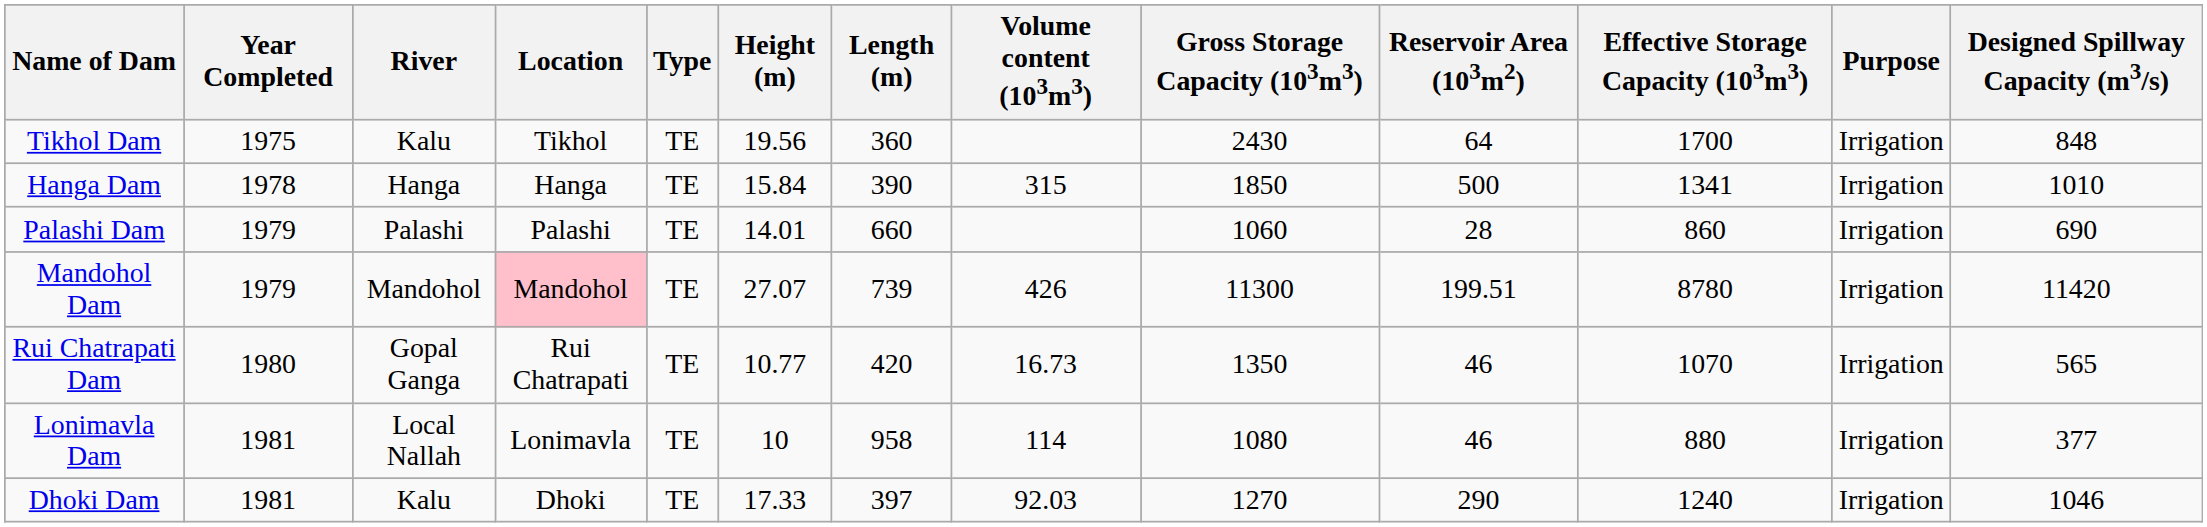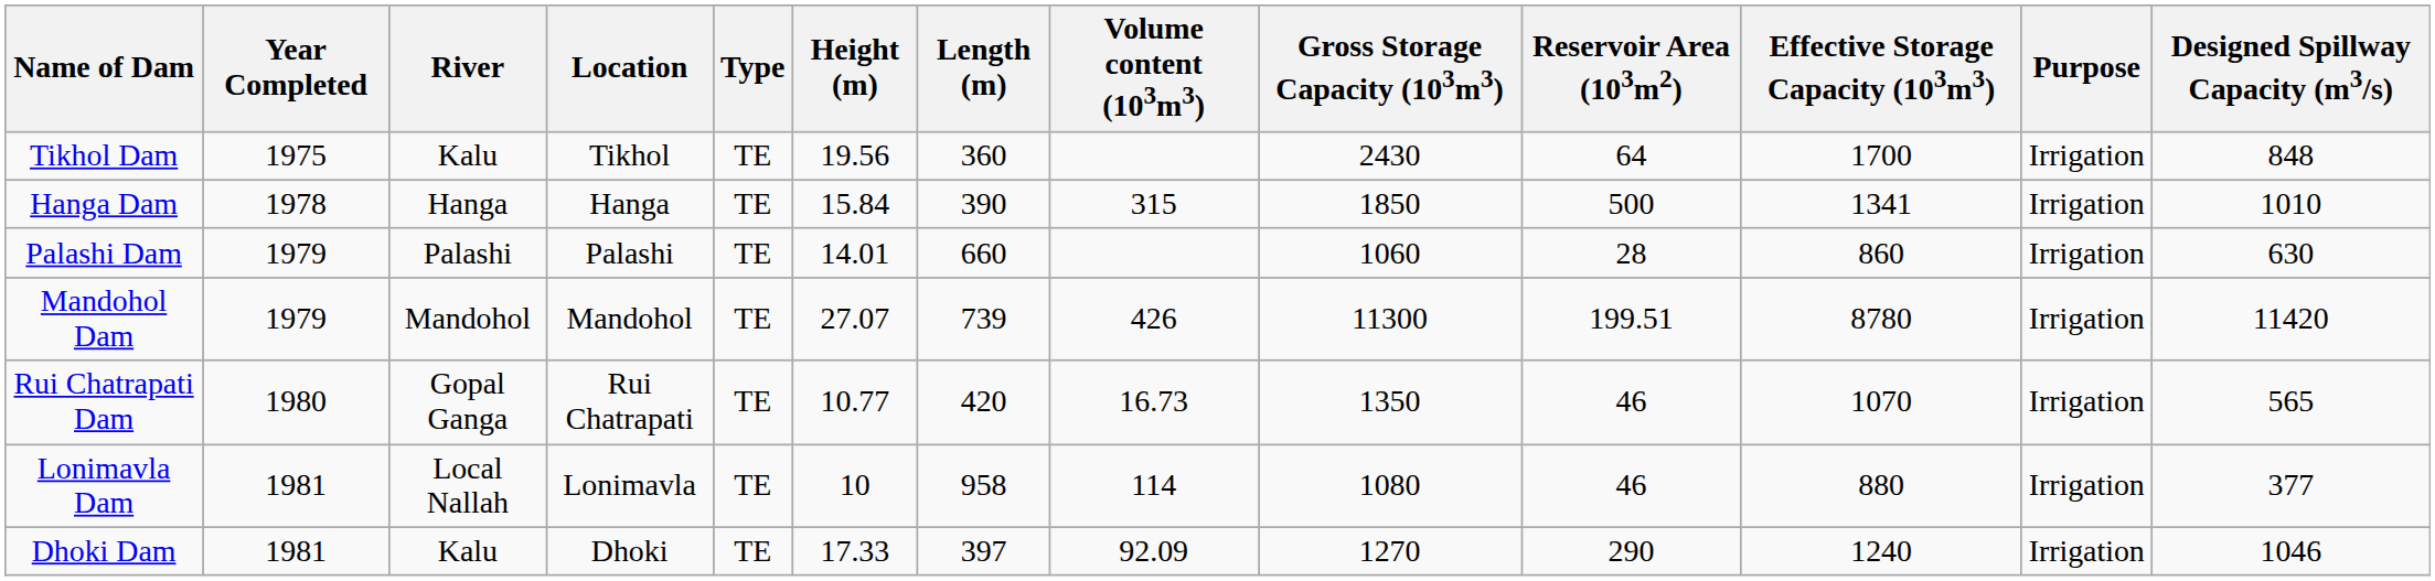Palashi Dam | Designed Spillway Capacity (m3/s): 690 -> 630
Mandohol Dam | Location: pink background -> no background
Dhoki Dam | Volume content (103m3): 92.03 -> 92.09
